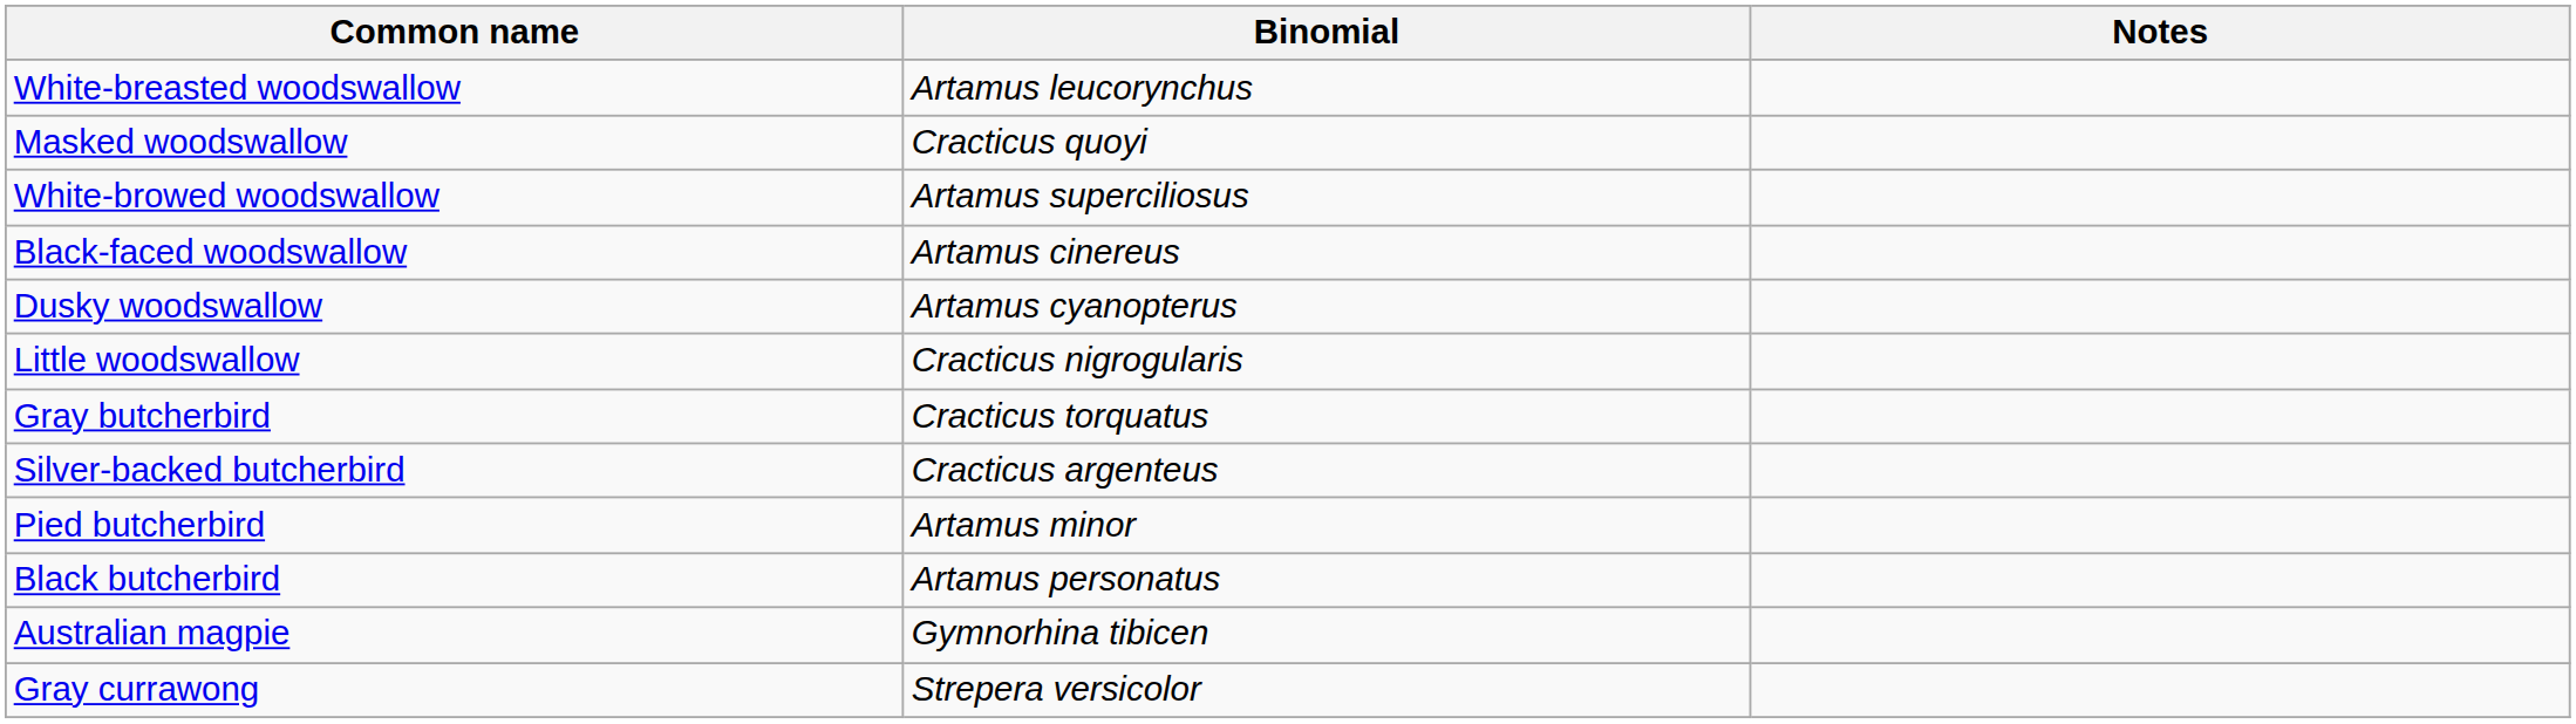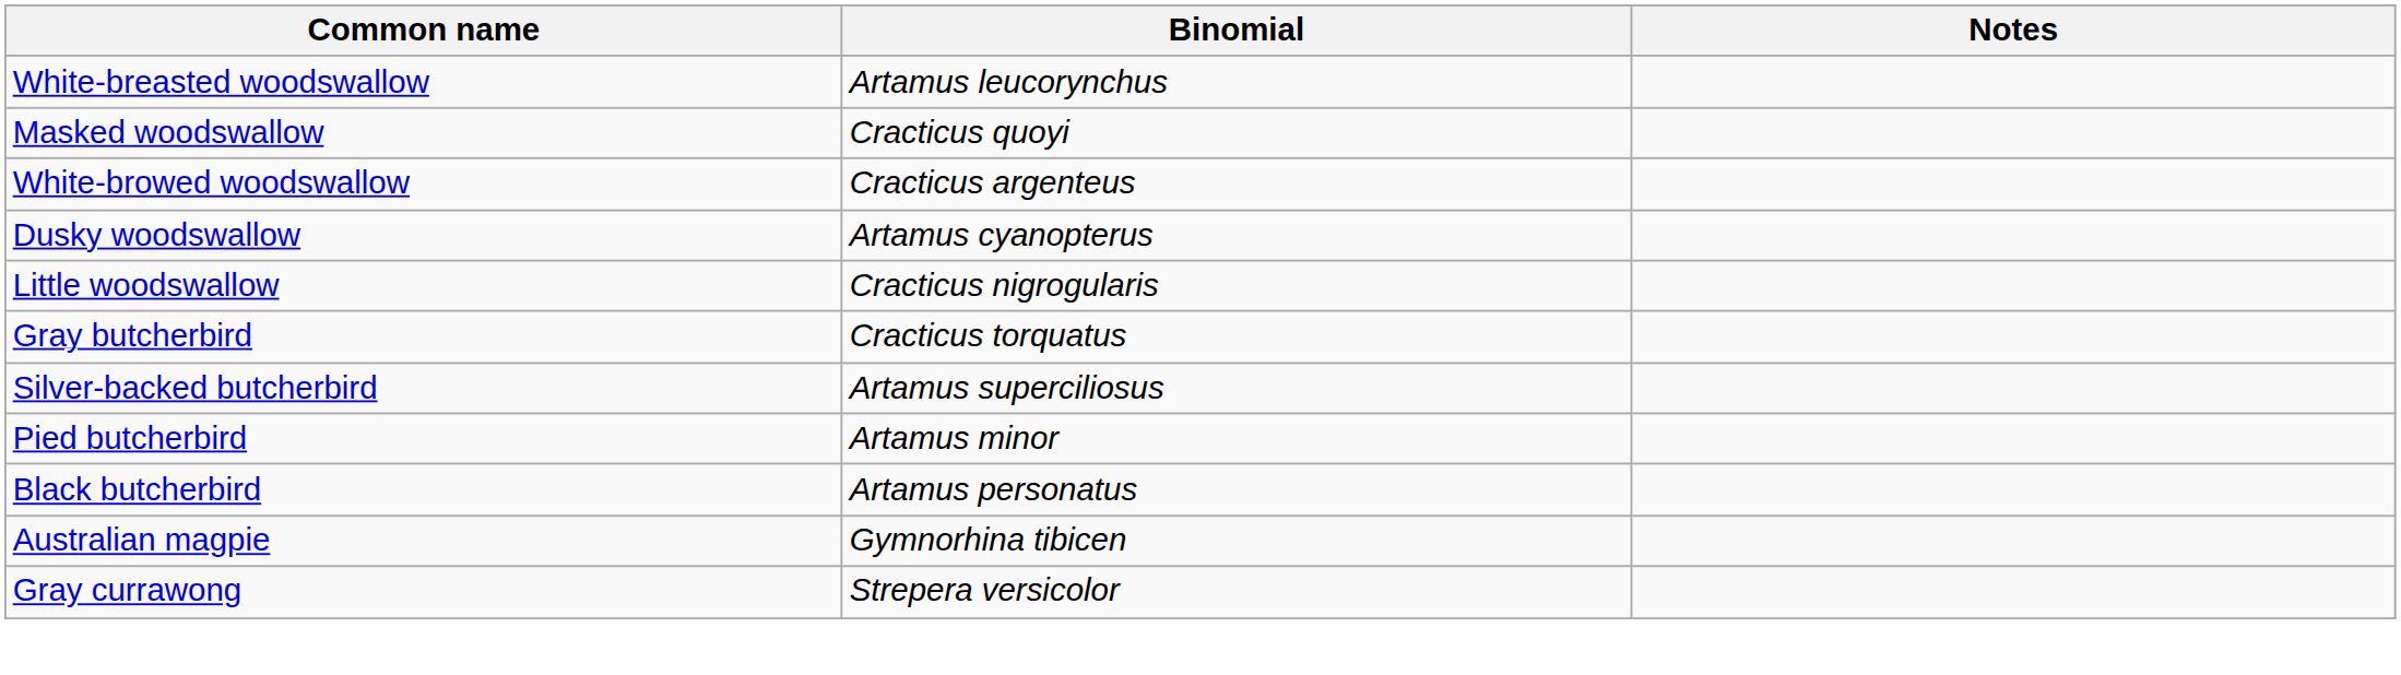White-browed woodswallow | Binomial: Artamus superciliosus -> Cracticus argenteus
- row: Black-faced woodswallow | Artamus cinereus
Silver-backed butcherbird | Binomial: Cracticus argenteus -> Artamus superciliosus
